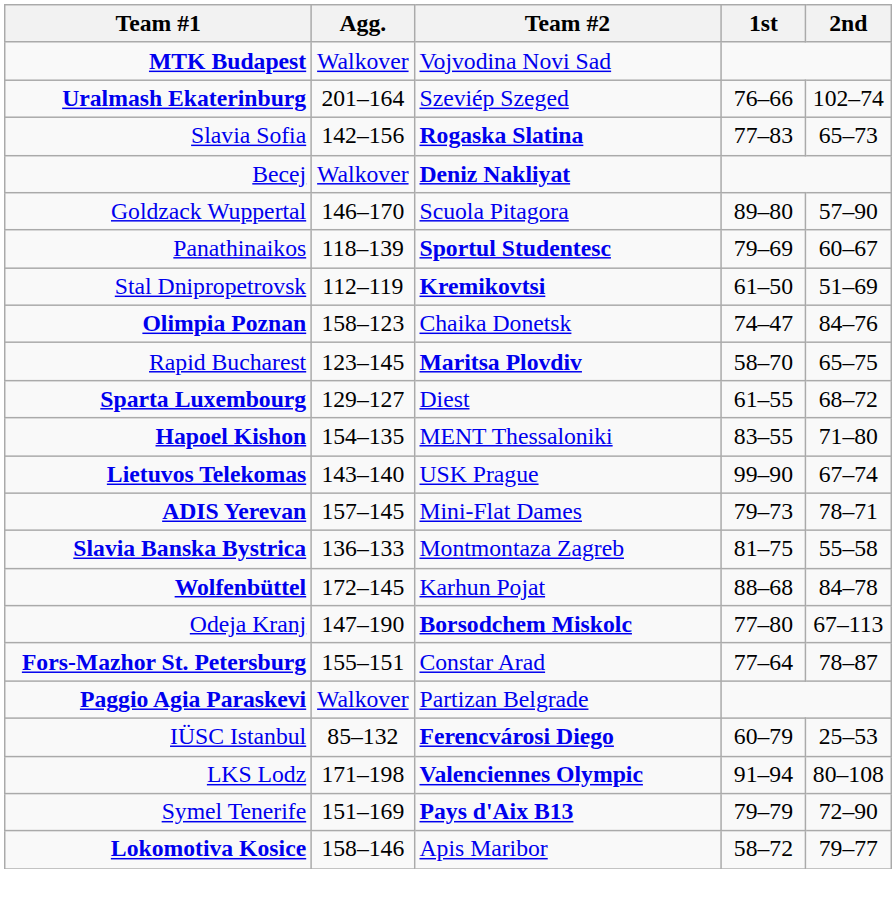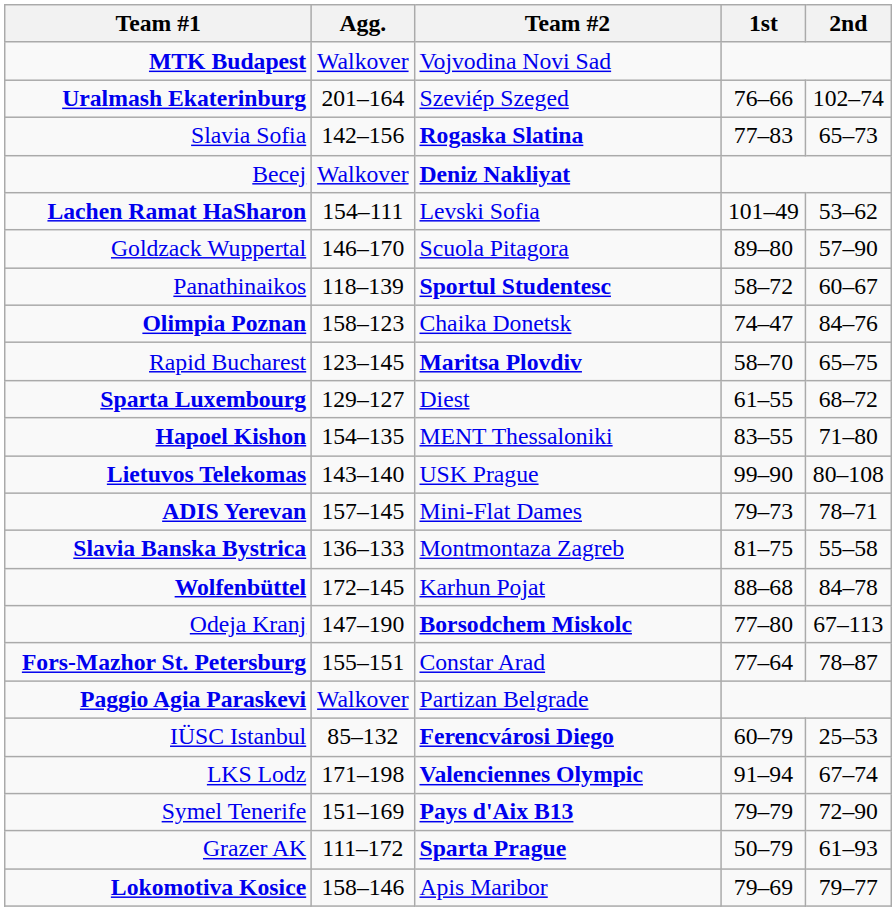+ row: Lachen Ramat HaSharon | 154–111 | Levski Sofia | 101–49 | 53–62
Panathinaikos | 1st: 79–69 -> 58–72
- row: Stal Dnipropetrovsk | 112–119 | Kremikovtsi | 61–50 | 51–69
Lietuvos Telekomas | 2nd: 67–74 -> 80–108
LKS Lodz | 2nd: 80–108 -> 67–74
+ row: Grazer AK | 111–172 | Sparta Prague | 50–79 | 61–93
Lokomotiva Kosice | 1st: 58–72 -> 79–69
